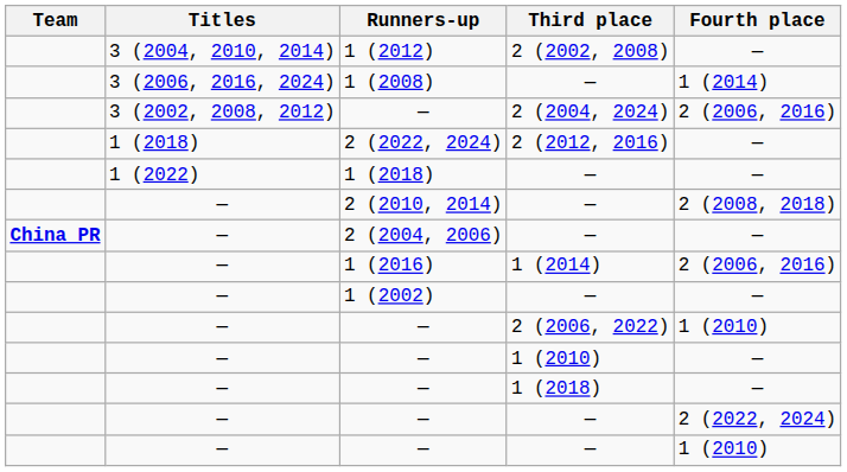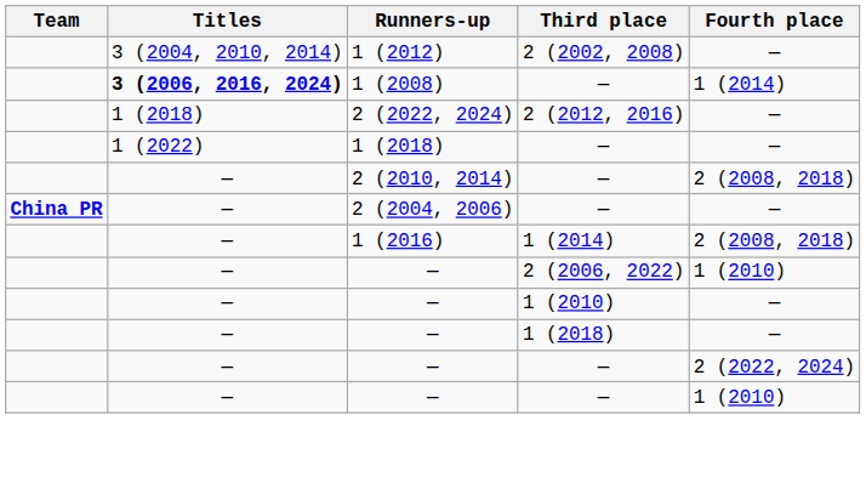1 (2008) | Titles: normal -> bold
- row: 3 (2002, 2008, 2012) | — | 2 (2004, 2024) | 2 (2006, 2016)
1 (2016) | Fourth place: 2 (2006, 2016) -> 2 (2008, 2018)
- row: — | 1 (2002) | — | —
